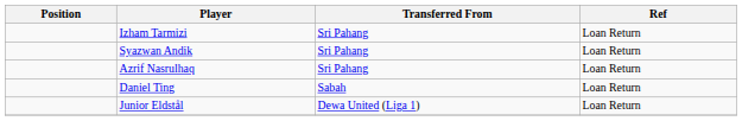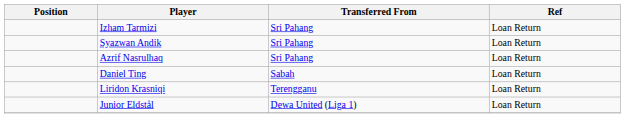+ row: Liridon Krasniqi | Terengganu | Loan Return
